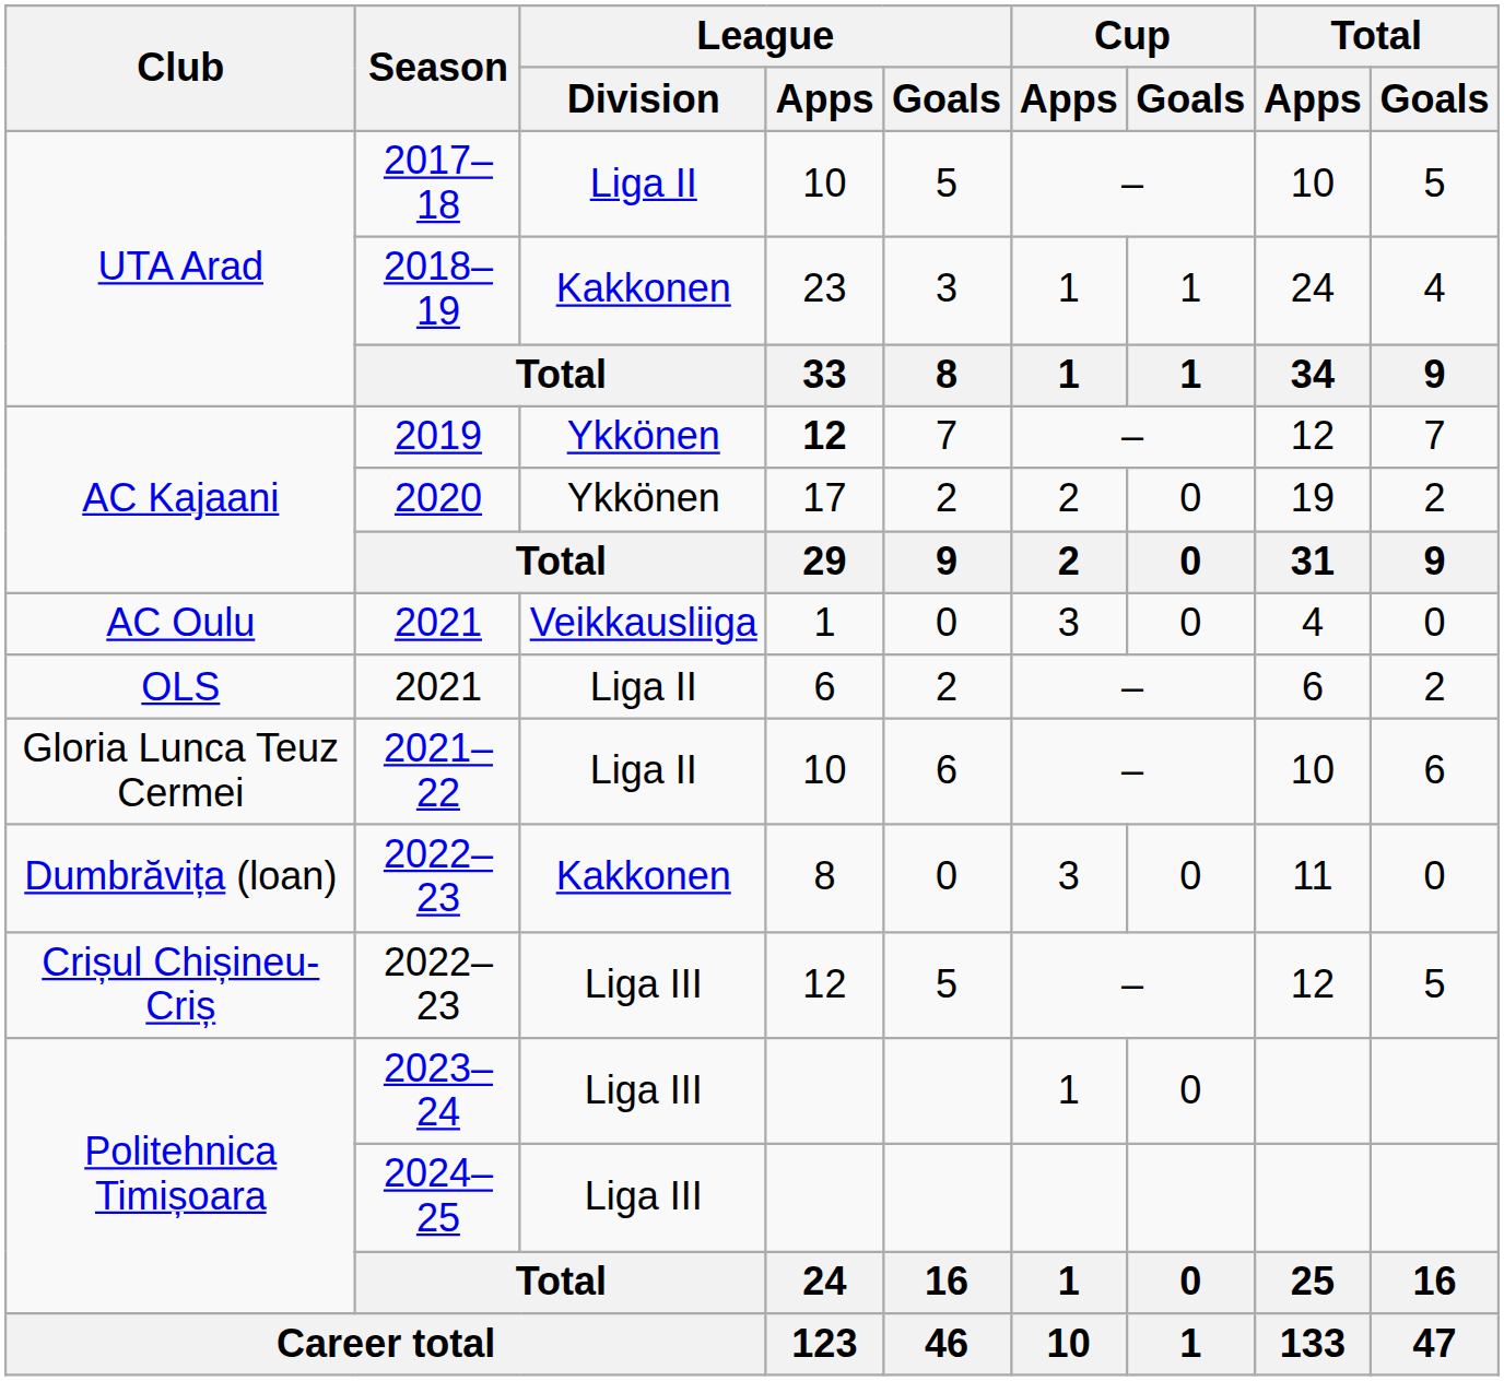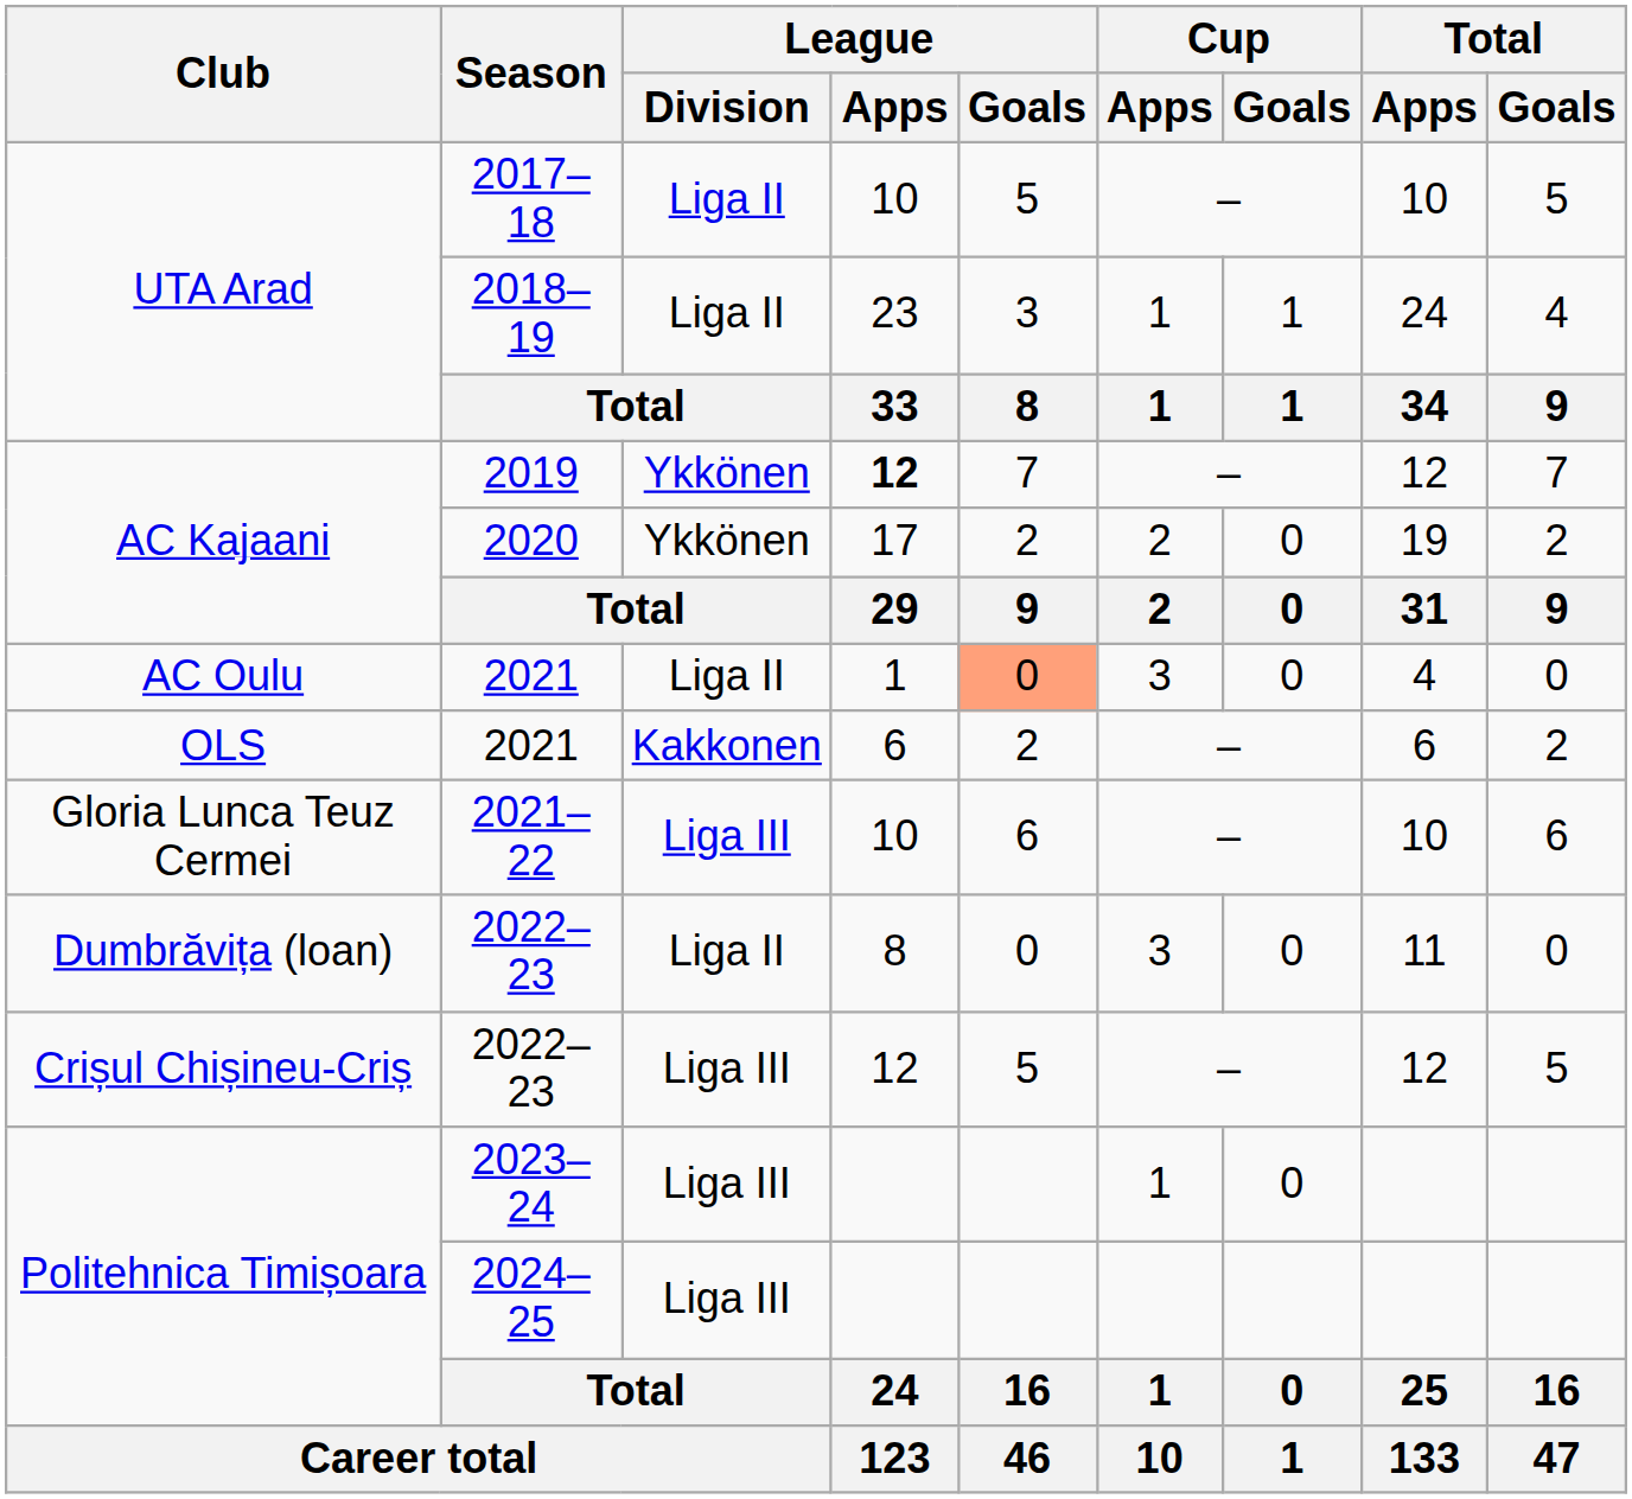2018–19 | League / Division: Kakkonen -> Liga II
AC Oulu / 2021 | League / Division: Veikkausliiga -> Liga II
AC Oulu / 2021 | League / Goals: no background -> lightsalmon background
OLS / 2021 | League / Division: Liga II -> Kakkonen
2021–22 | League / Division: Liga II -> Liga III
Dumbrăvița (loan) / 2022–23 | League / Division: Kakkonen -> Liga II
